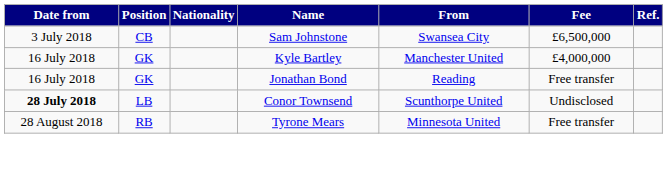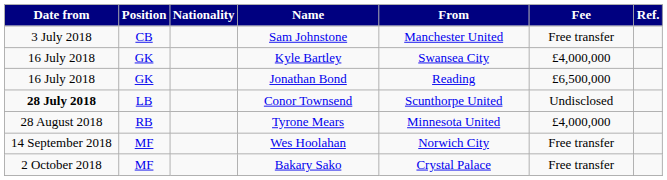Sam Johnstone | From: Swansea City -> Manchester United
Sam Johnstone | Fee: £6,500,000 -> Free transfer
Kyle Bartley | From: Manchester United -> Swansea City
Jonathan Bond | Fee: Free transfer -> £6,500,000
Tyrone Mears | Fee: Free transfer -> £4,000,000
+ row: 14 September 2018 | MF | Wes Hoolahan | Norwich City | Free transfer
+ row: 2 October 2018 | MF | Bakary Sako | Crystal Palace | Free transfer
